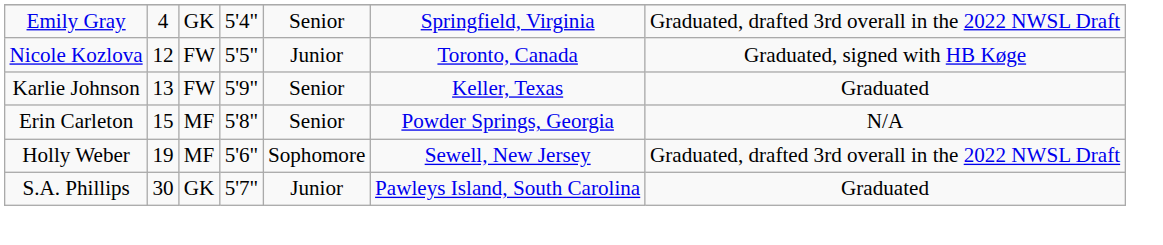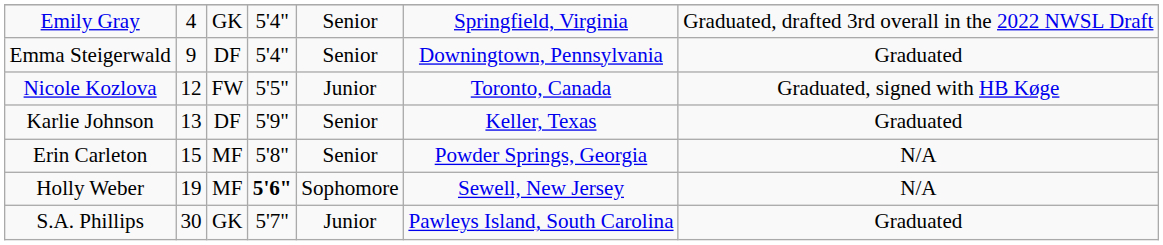+ row: Emma Steigerwald | 9 | DF | 5'4" | Senior | Downingtown, Pennsylvania | Graduated
Karlie Johnson | column 3: FW -> DF
Holly Weber | column 4: normal -> bold
Holly Weber | column 7: Graduated, drafted 3rd overall in the 2022 NWSL Draft -> N/A
